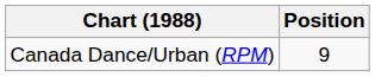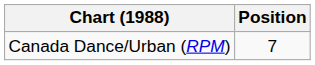Canada Dance/Urban (RPM) | Position: 9 -> 7
